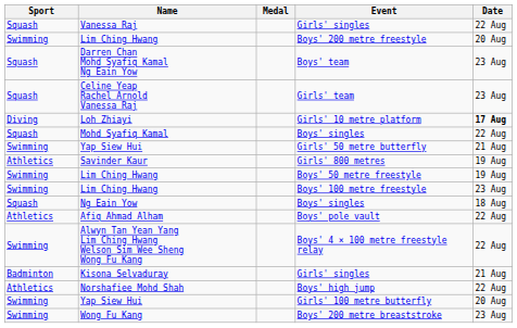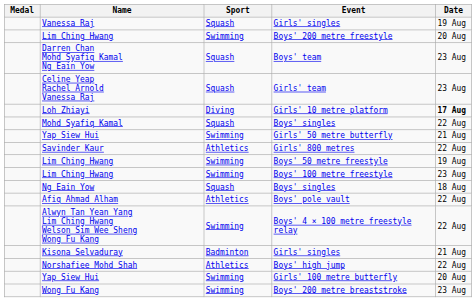columns swapped: Medal <-> Sport
Vanessa Raj / Girls' singles | Date: 22 Aug -> 19 Aug
Girls' 800 metres | Date: 19 Aug -> 22 Aug
